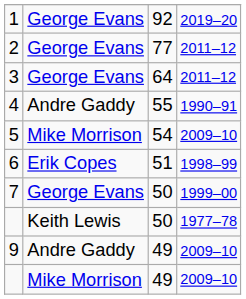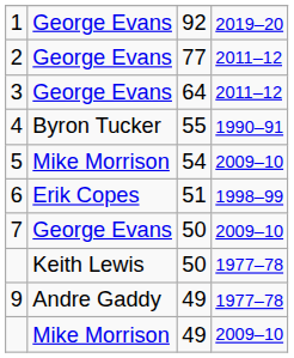4 | column 2: Andre Gaddy -> Byron Tucker
7 | column 4: 1999–00 -> 2009–10
9 | column 4: 2009–10 -> 1977–78
